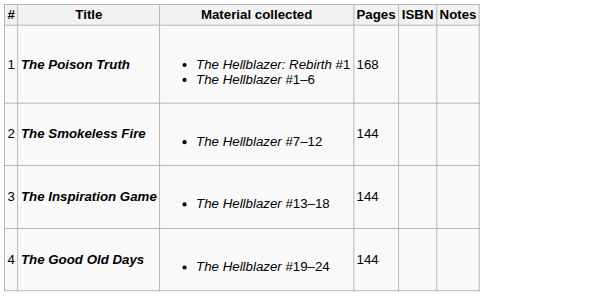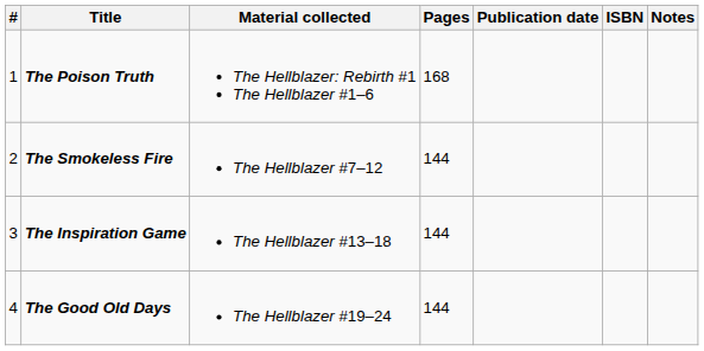+ column: Publication date
